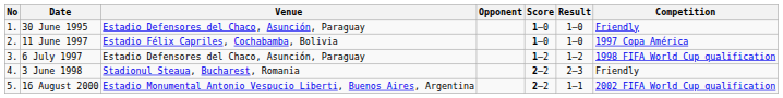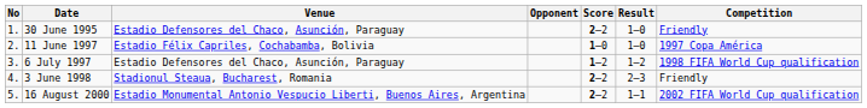30 June 1995 | Score: 1–0 -> 2–2
